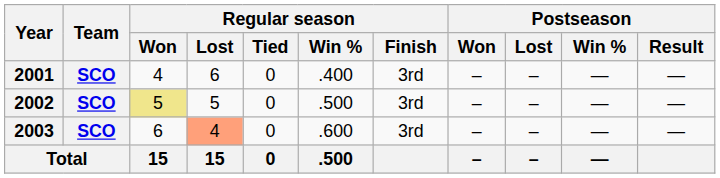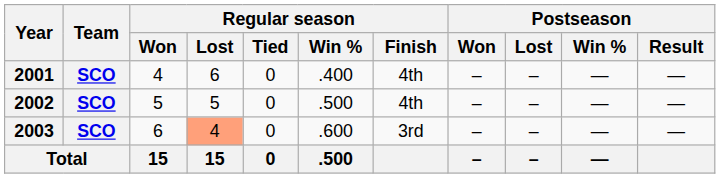2001 | Regular season / Finish: 3rd -> 4th
2002 | Regular season / Won: khaki background -> no background
2002 | Regular season / Finish: 3rd -> 4th
